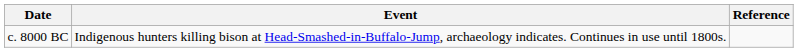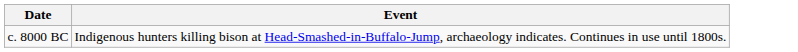- column: Reference
